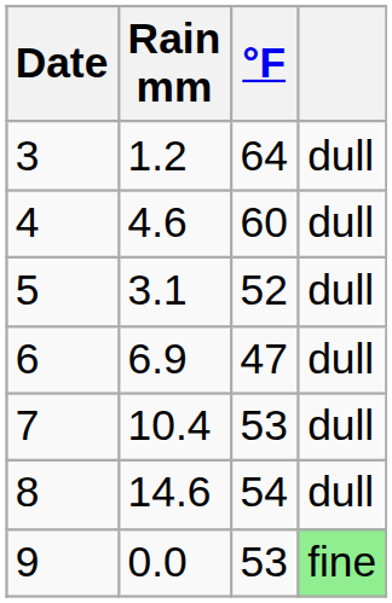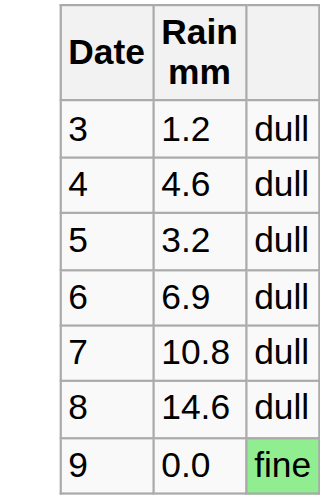- column: °F | 64 | 60 | 52 | 47 | 53 | 54 | 53
5 | Rain mm: 3.1 -> 3.2
7 | Rain mm: 10.4 -> 10.8
